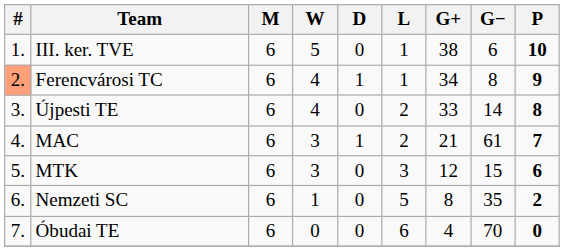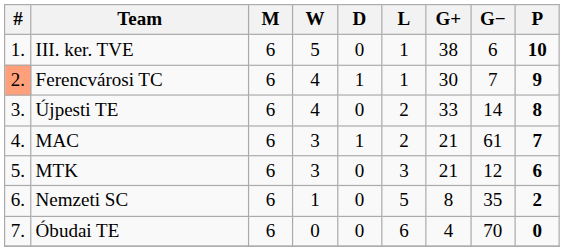Ferencvárosi TC | G+: 34 -> 30
Ferencvárosi TC | G−: 8 -> 7
MTK | G+: 12 -> 21
MTK | G−: 15 -> 12
